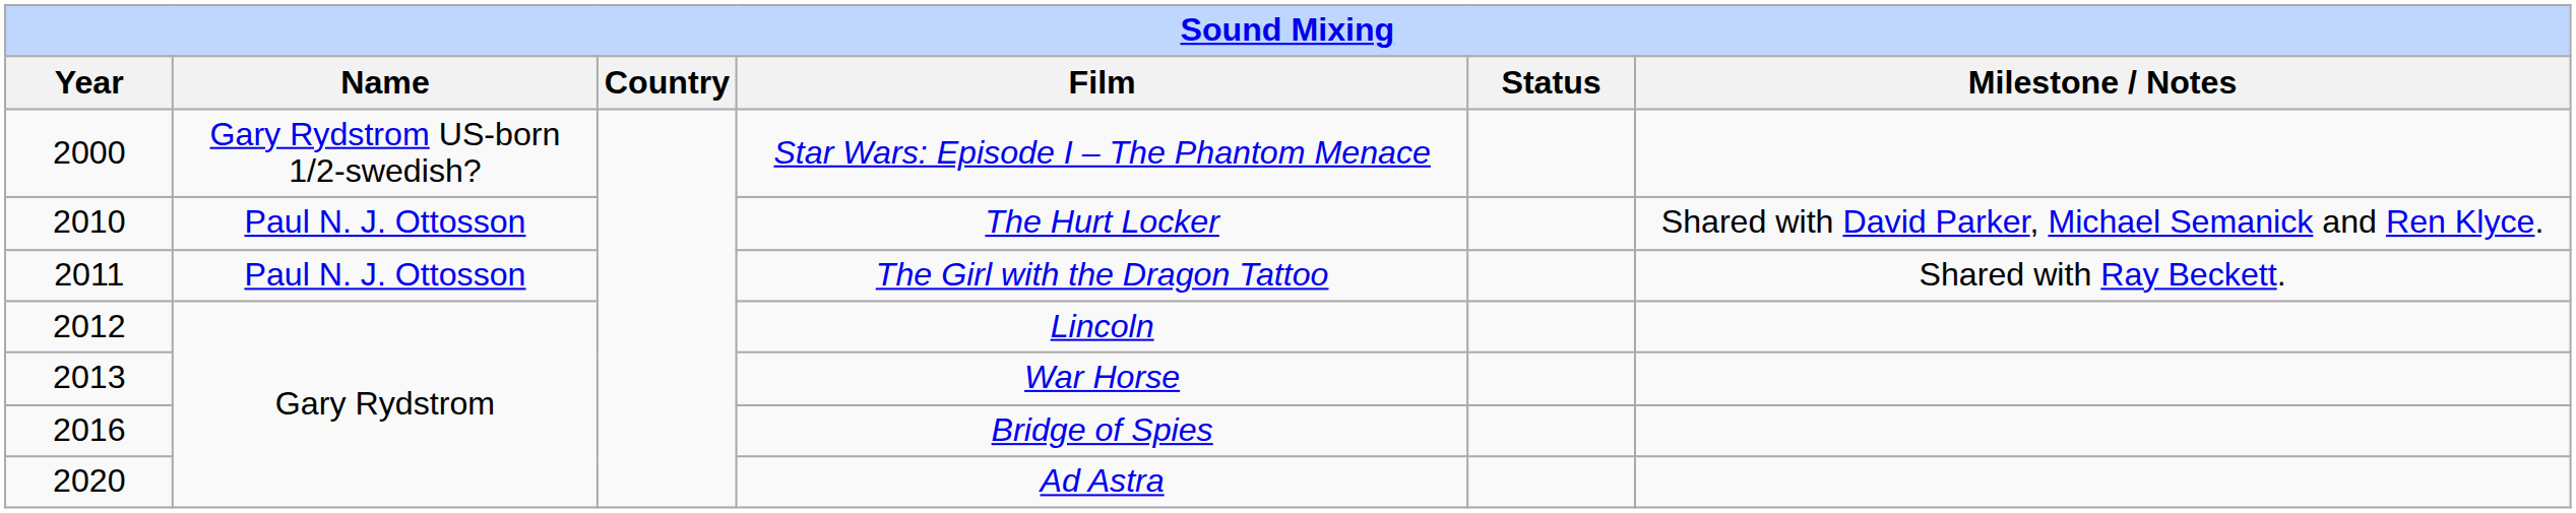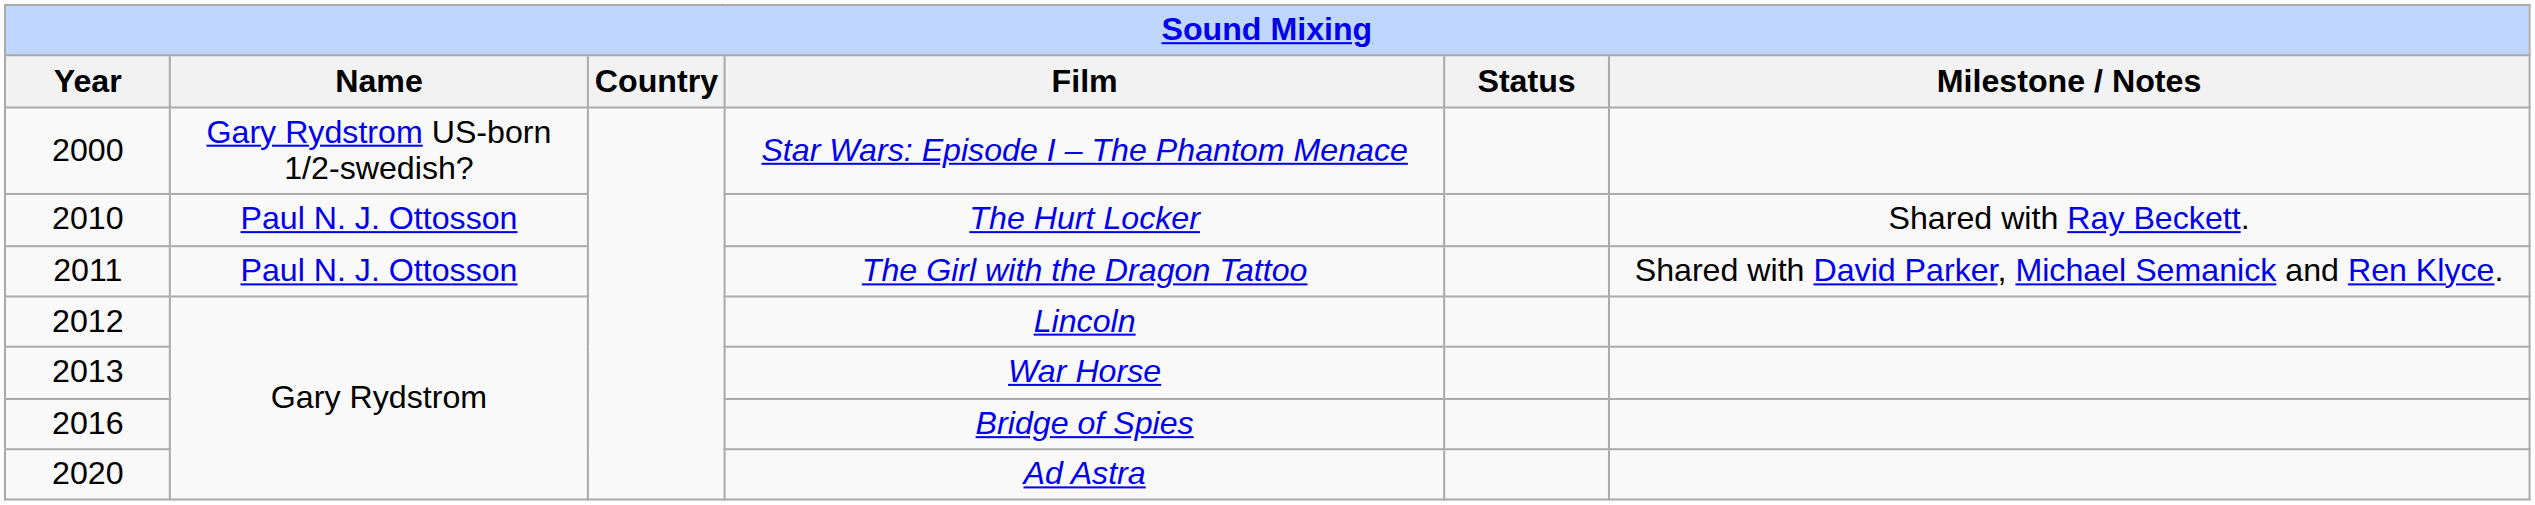The Hurt Locker | Milestone / Notes: Shared with David Parker, Michael Semanick and Ren Klyce. -> Shared with Ray Beckett.
The Girl with the Dragon Tattoo | Milestone / Notes: Shared with Ray Beckett. -> Shared with David Parker, Michael Semanick and Ren Klyce.
